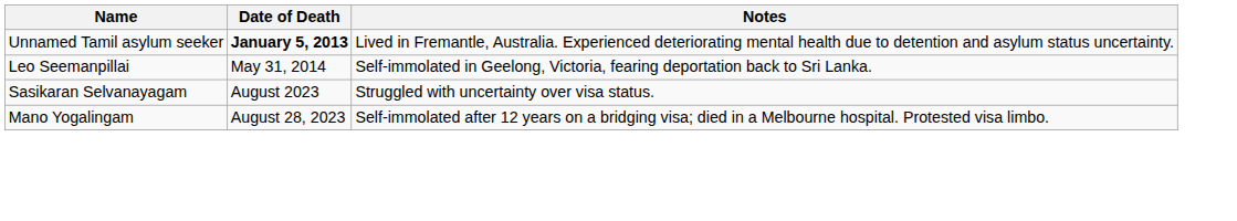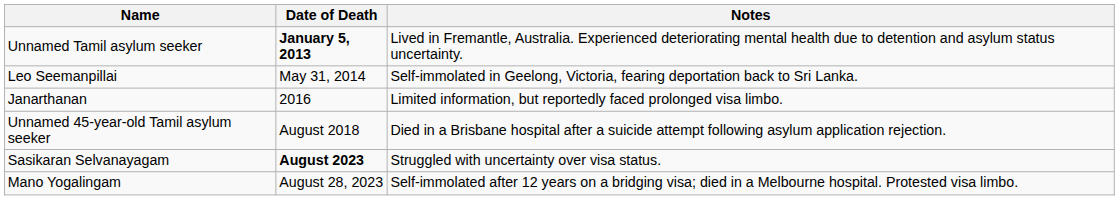+ row: Janarthanan | 2016 | Limited information, but reportedly faced prolonged visa limbo.
+ row: Unnamed 45-year-old Tamil asylum seeker | August 2018 | Died in a Brisbane hospital after a suicide attempt following asylum application rejection.
Sasikaran Selvanayagam | Date of Death: normal -> bold
